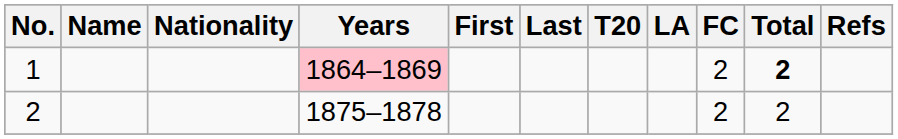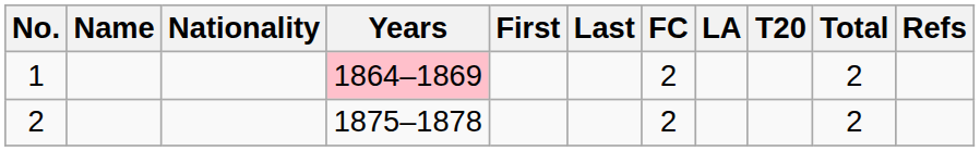columns swapped: FC <-> T20
1 | Total: bold -> normal
